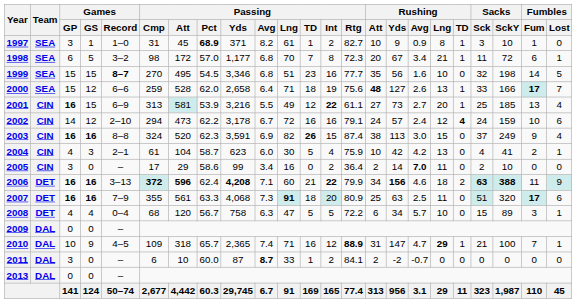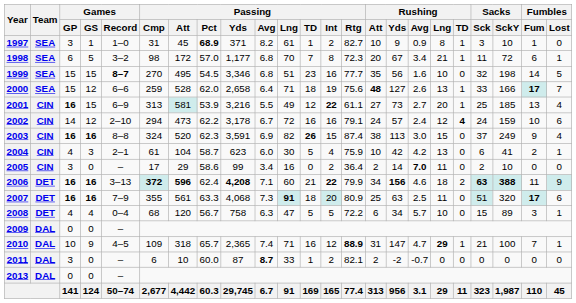2004 | Sacks / Sck: 4 -> 6
2011 | Passing / Rtg: 84.1 -> 82.1
